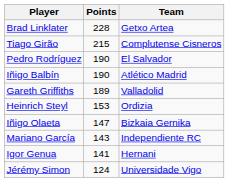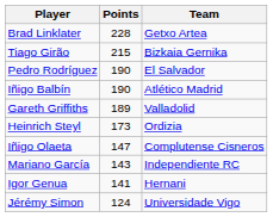Tiago Girão | Team: Complutense Cisneros -> Bizkaia Gernika
Heinrich Steyl | Points: 153 -> 173
Iñigo Olaeta | Team: Bizkaia Gernika -> Complutense Cisneros
